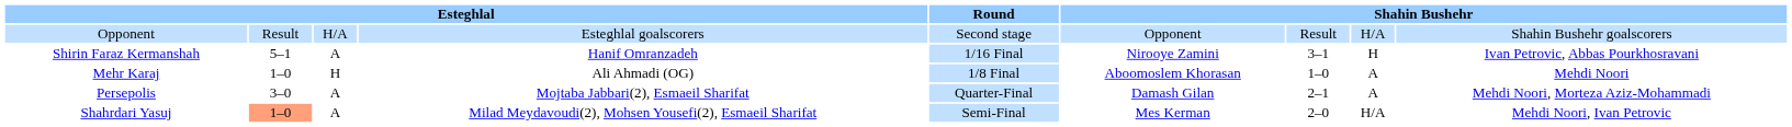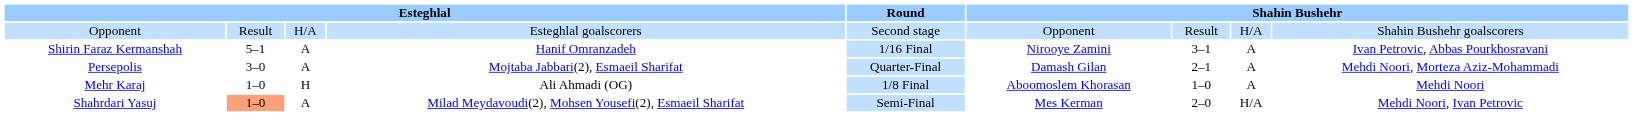Shirin Faraz Kermanshah | column 8: H -> A
rows swapped: Mehr Karaj <-> Persepolis
